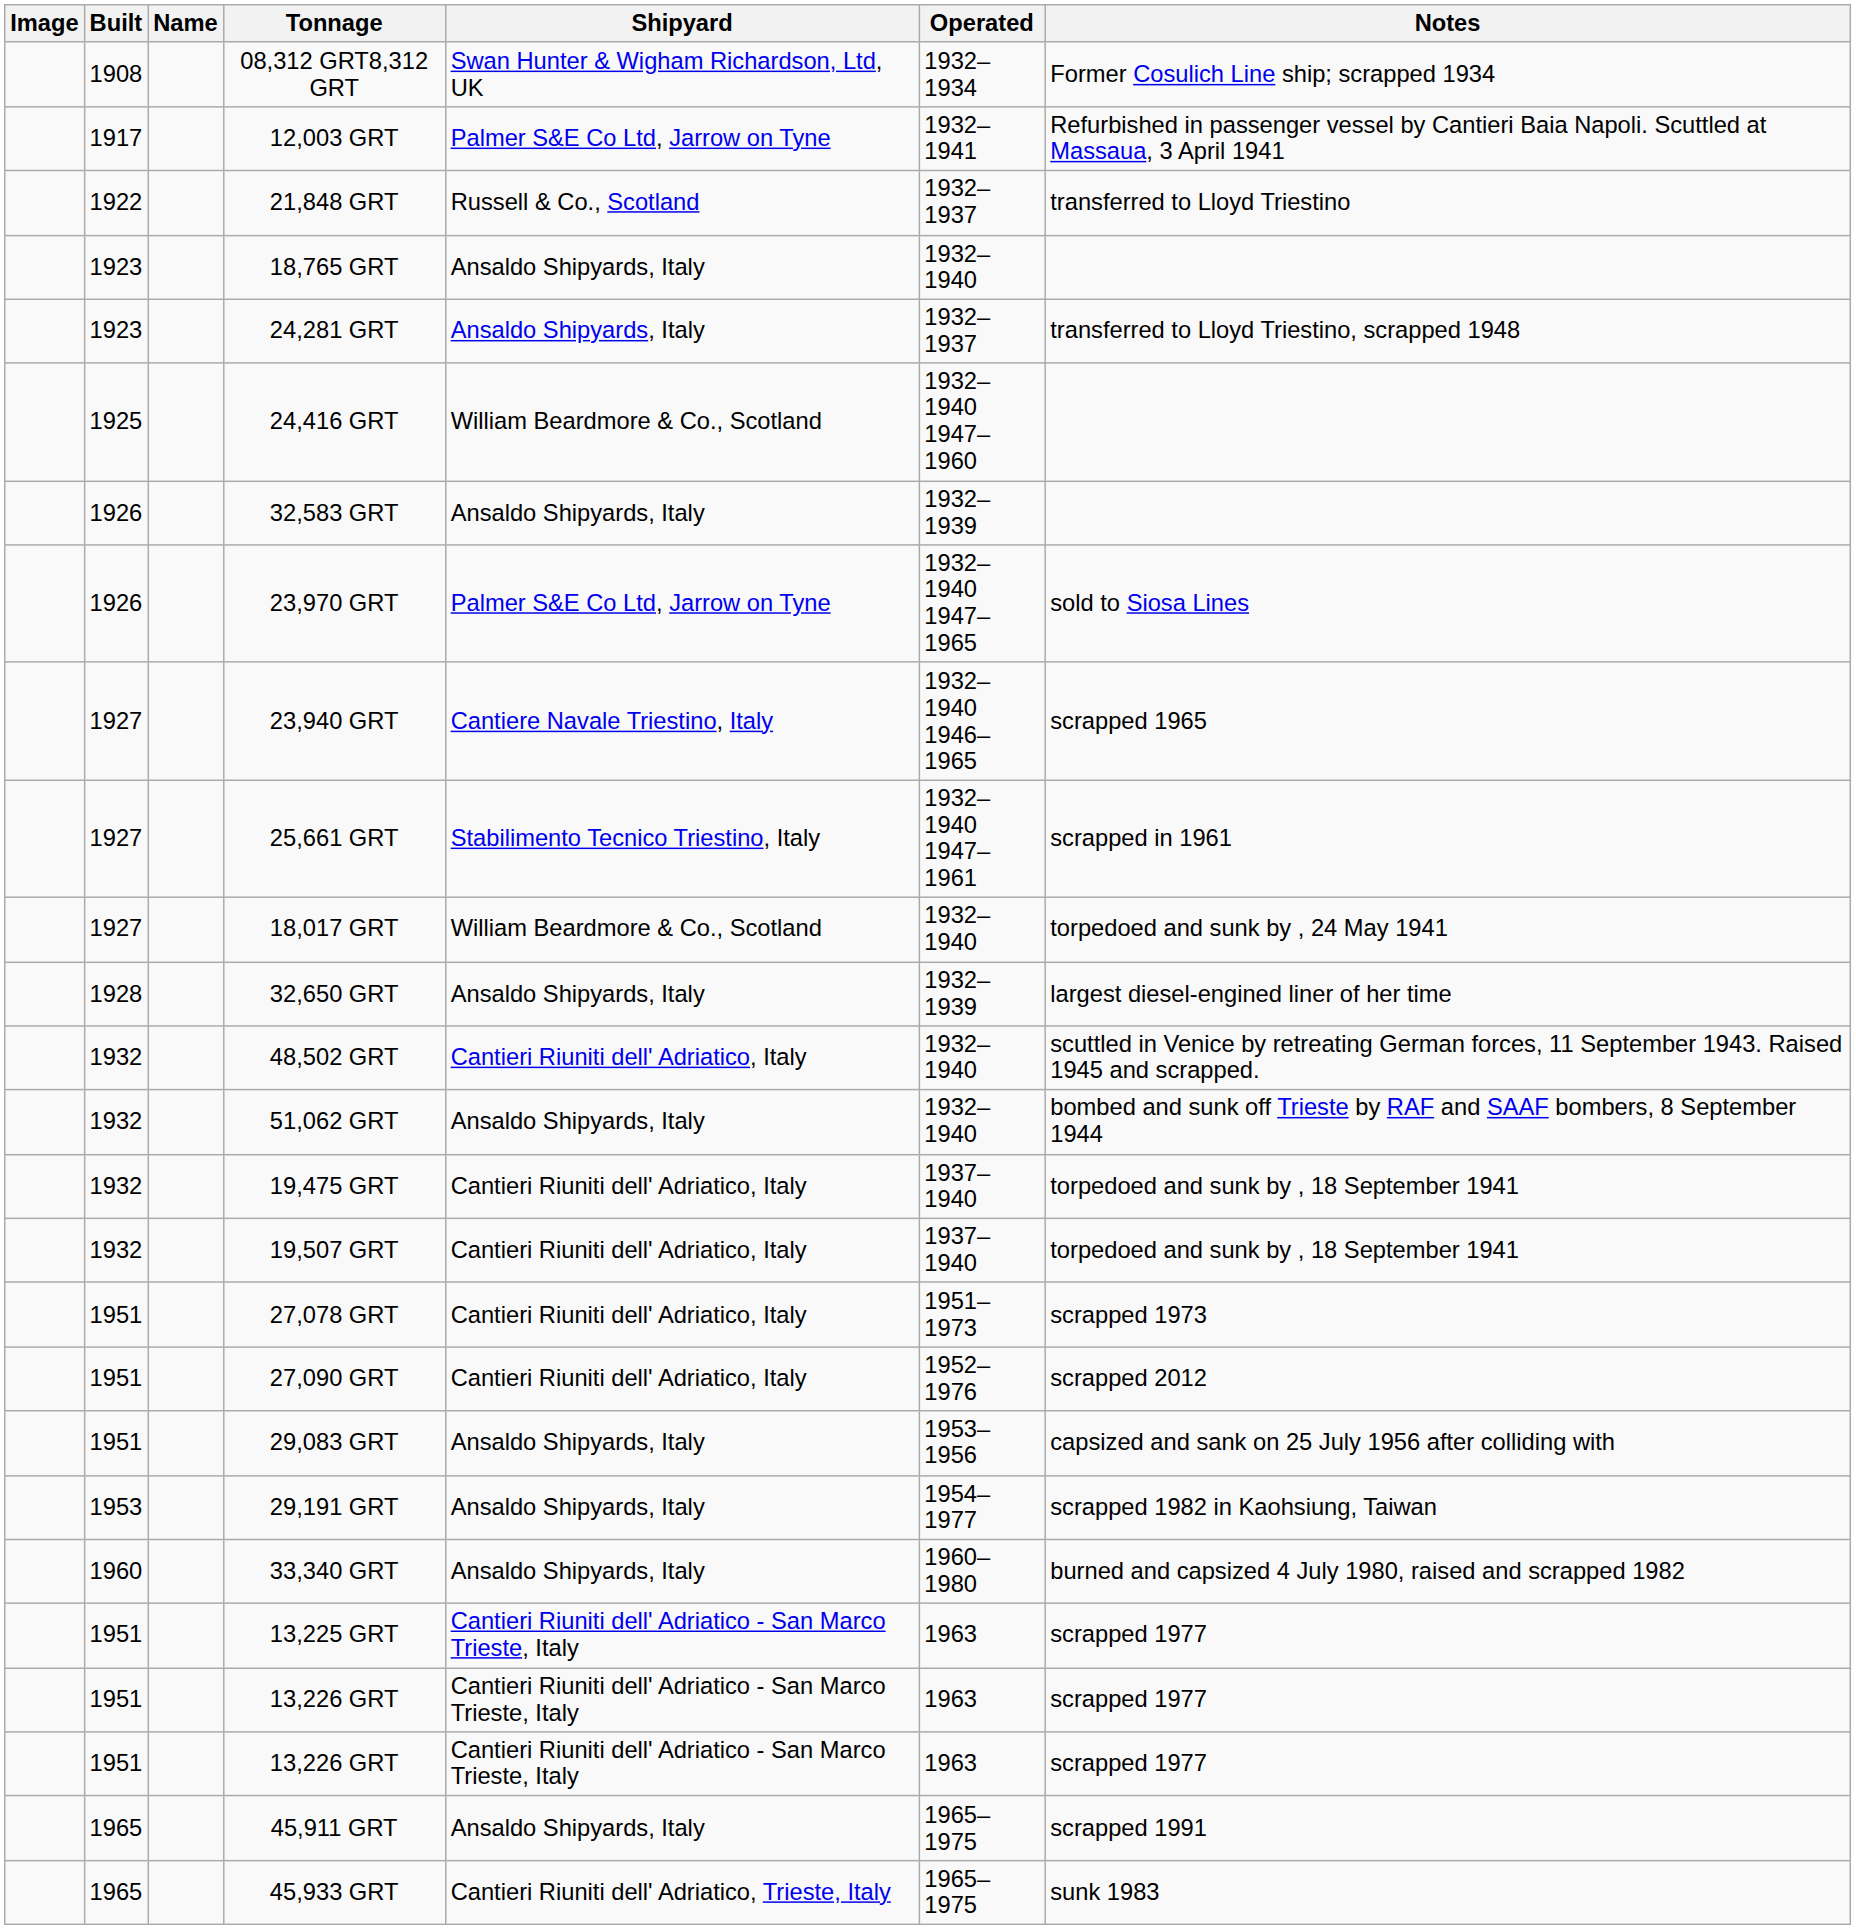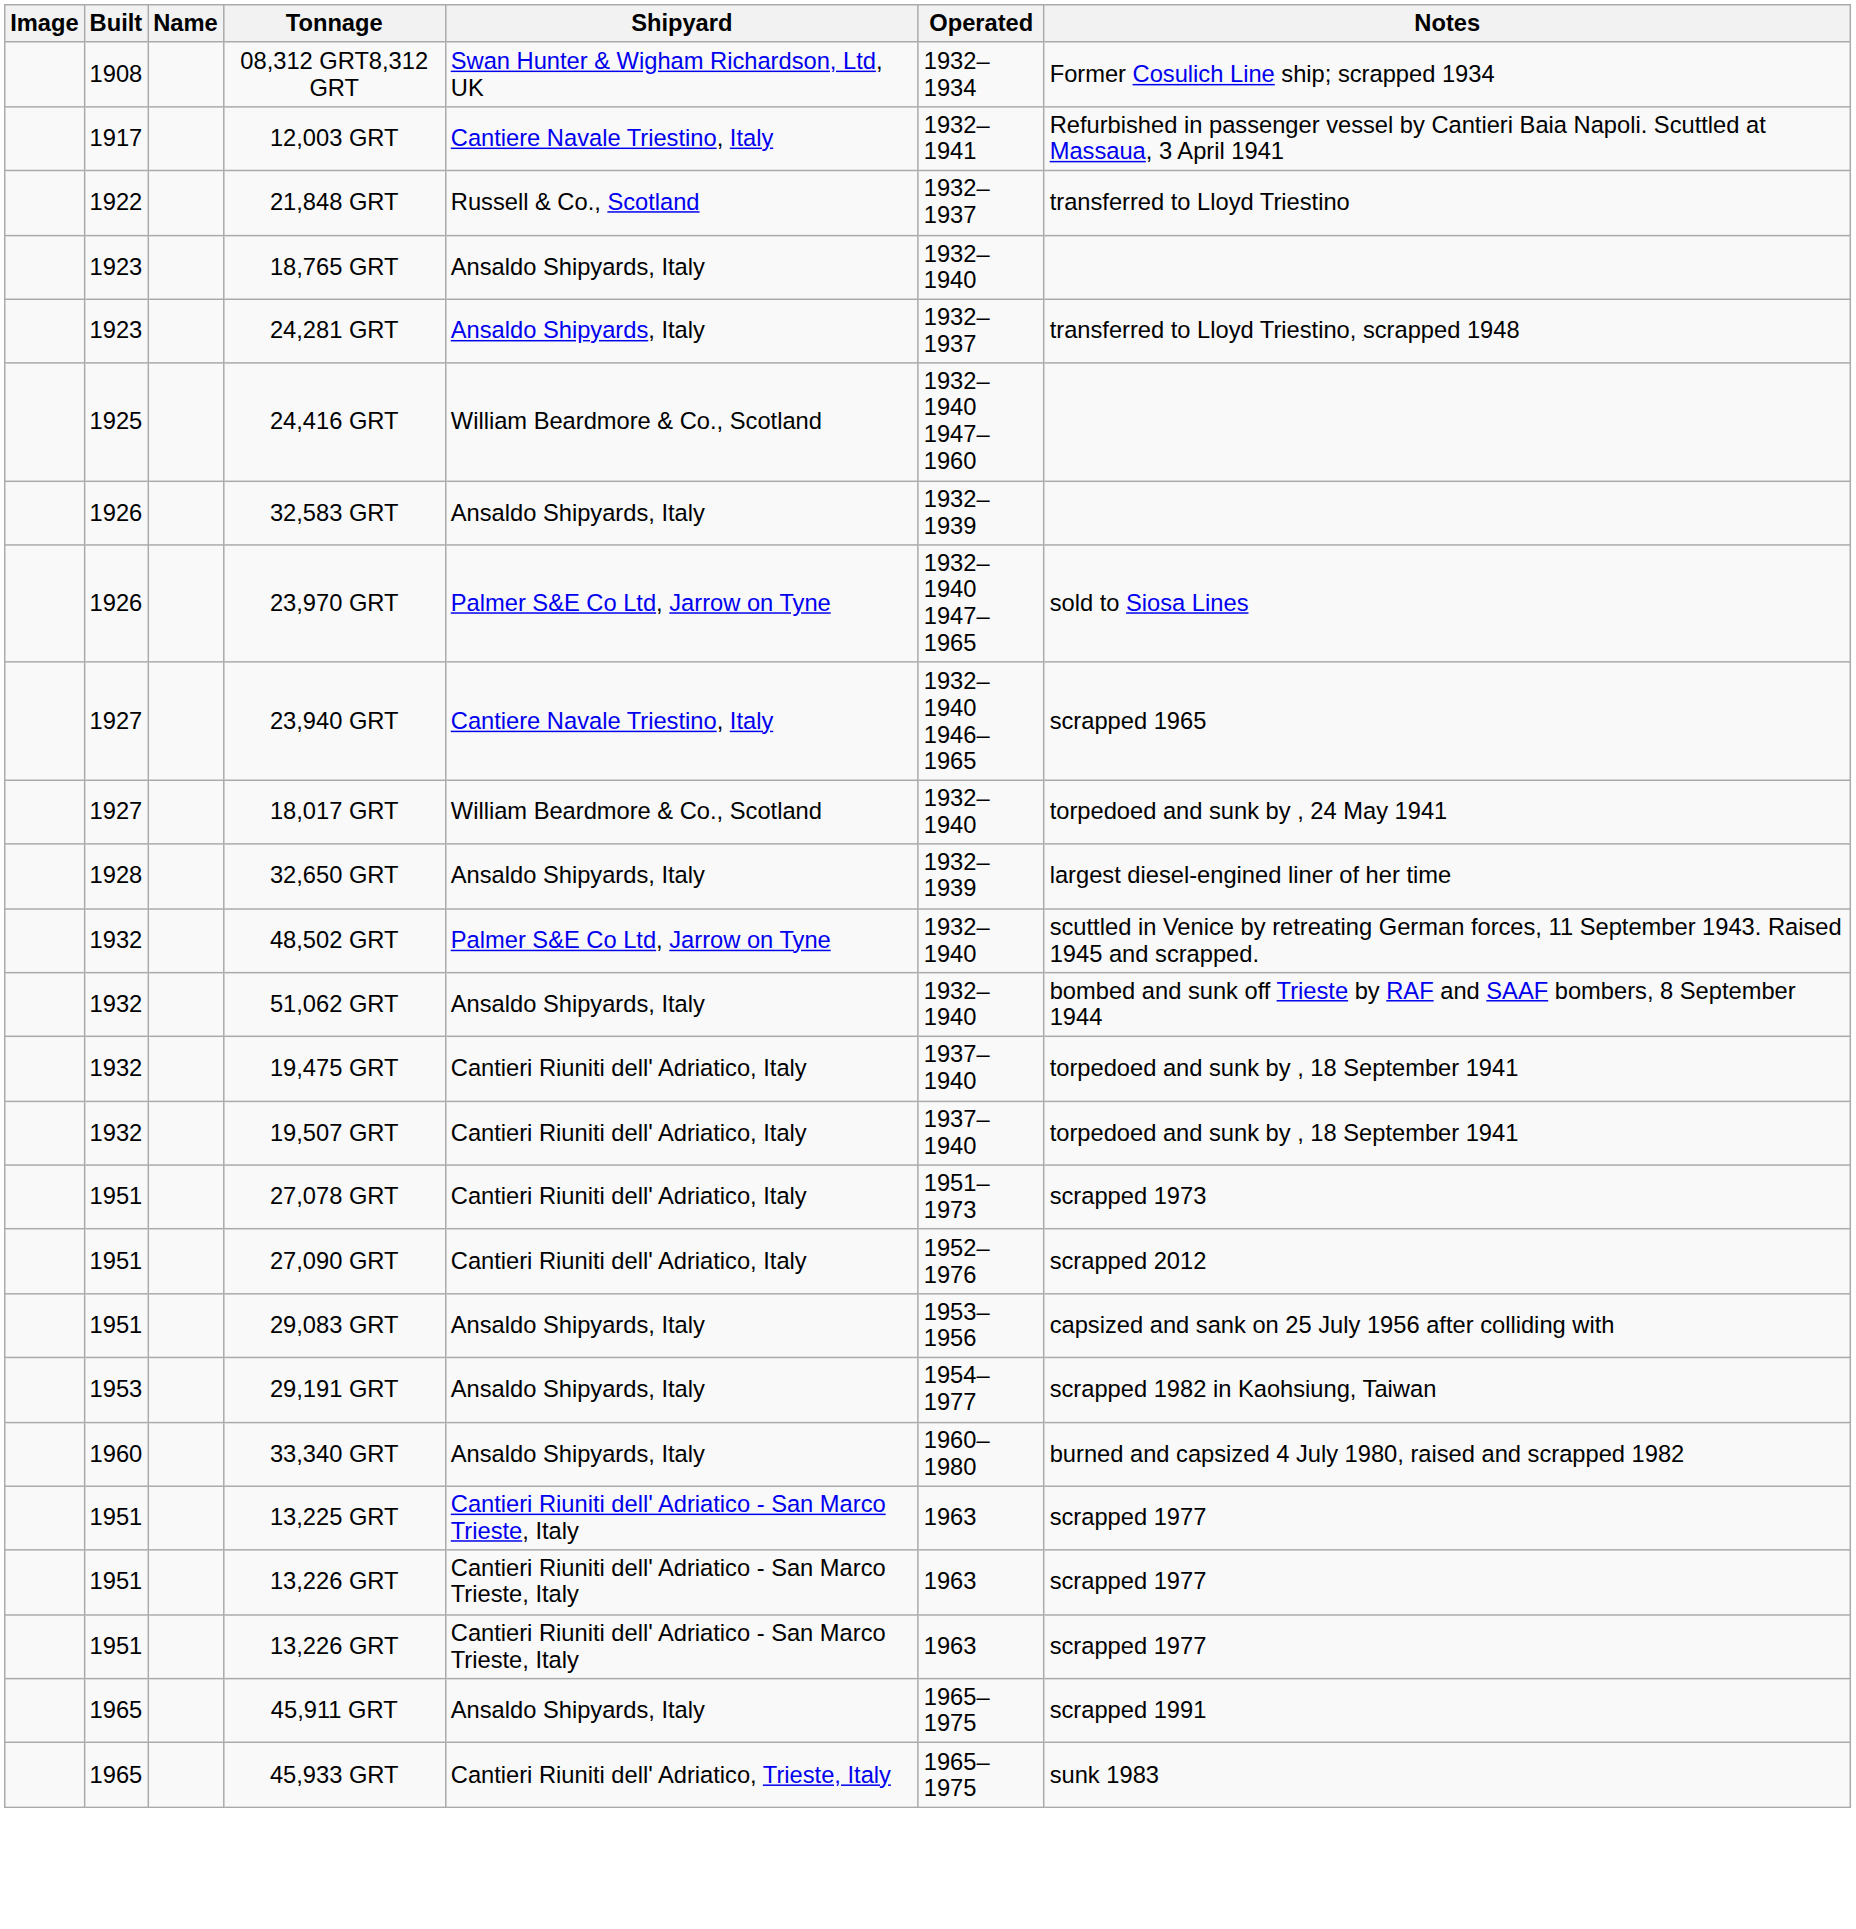12,003 GRT | Shipyard: Palmer S&E Co Ltd, Jarrow on Tyne -> Cantiere Navale Triestino, Italy
- row: 1927 | 25,661 GRT | Stabilimento Tecnico Triestino, Italy | 1932–1940 1947–1961 | scrapped in 1961
48,502 GRT | Shipyard: Cantieri Riuniti dell' Adriatico, Italy -> Palmer S&E Co Ltd, Jarrow on Tyne
